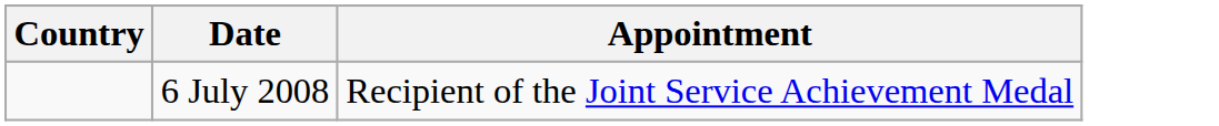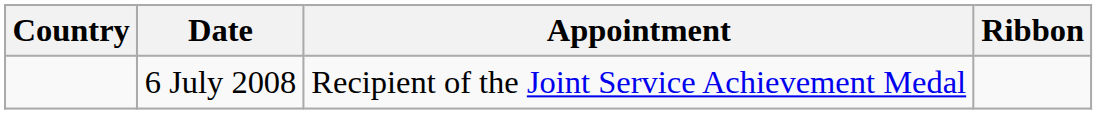+ column: Ribbon
